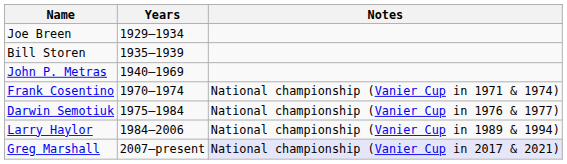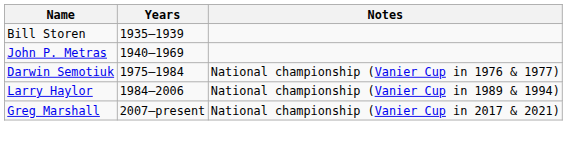- row: Joe Breen | 1929–1934
- row: Frank Cosentino | 1970–1974 | National championship (Vanier Cup in 1971 & 1974)
Greg Marshall | Notes: lavender background -> no background
